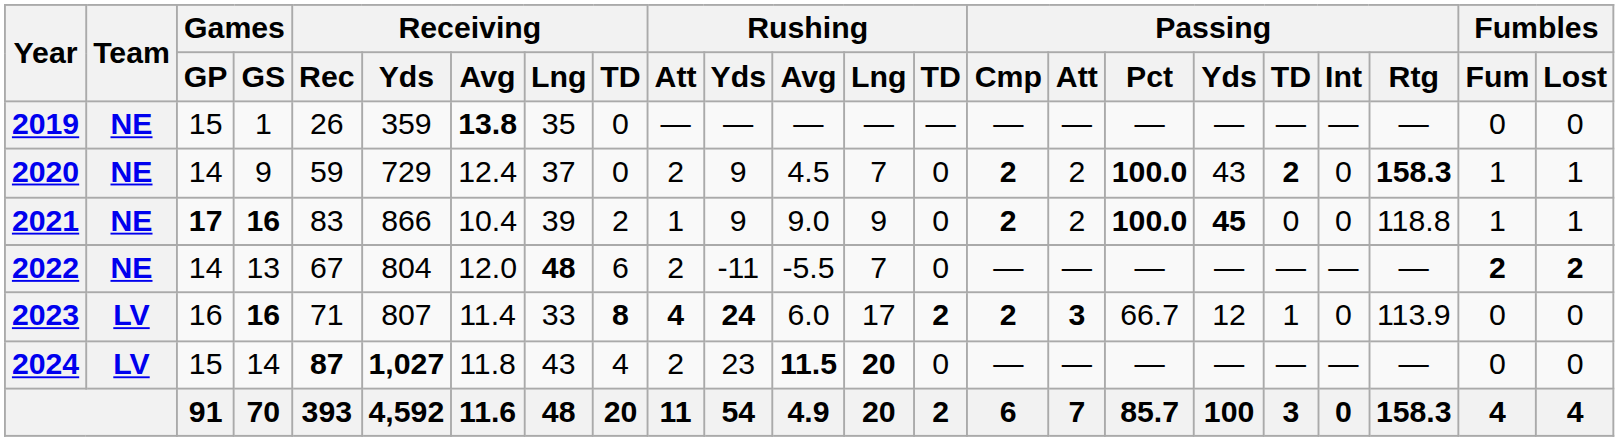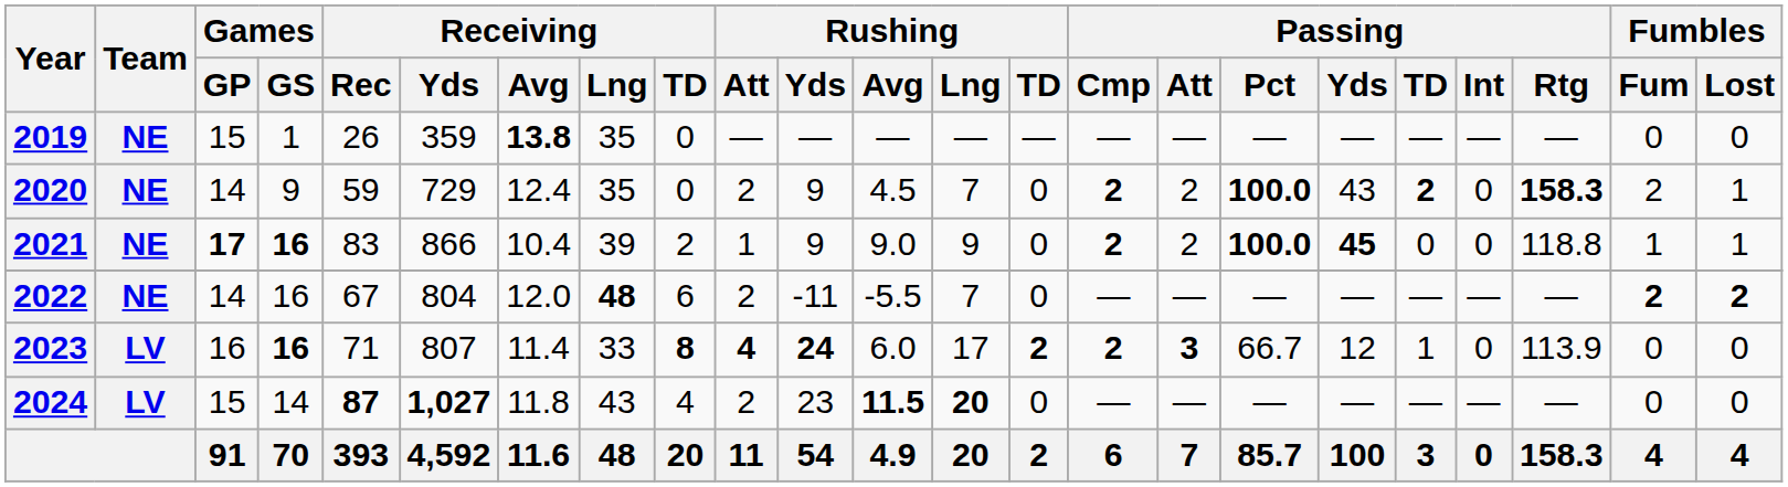2020 | Receiving / Lng: 37 -> 35
2020 | Fumbles / Fum: 1 -> 2
2022 | Games / GS: 13 -> 16
